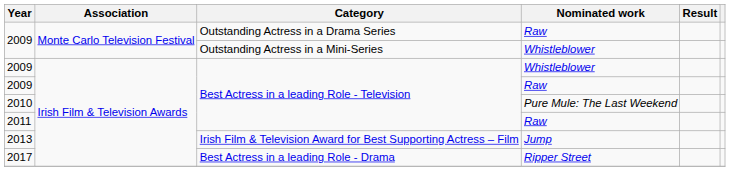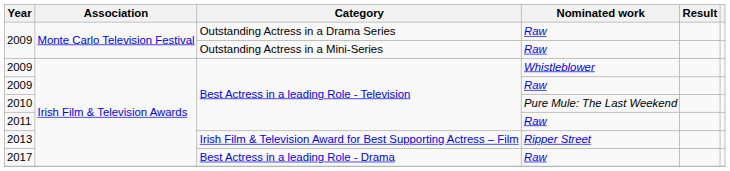2009 / Outstanding Actress in a Mini-Series | Nominated work: Whistleblower -> Raw
2013 | Nominated work: Jump -> Ripper Street
2017 | Nominated work: Ripper Street -> Raw
